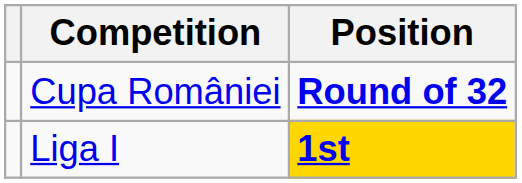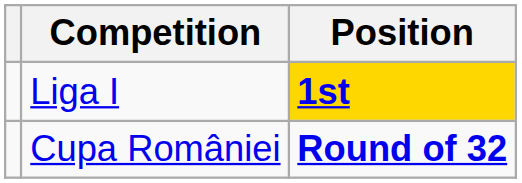rows swapped: Liga I <-> Cupa României
